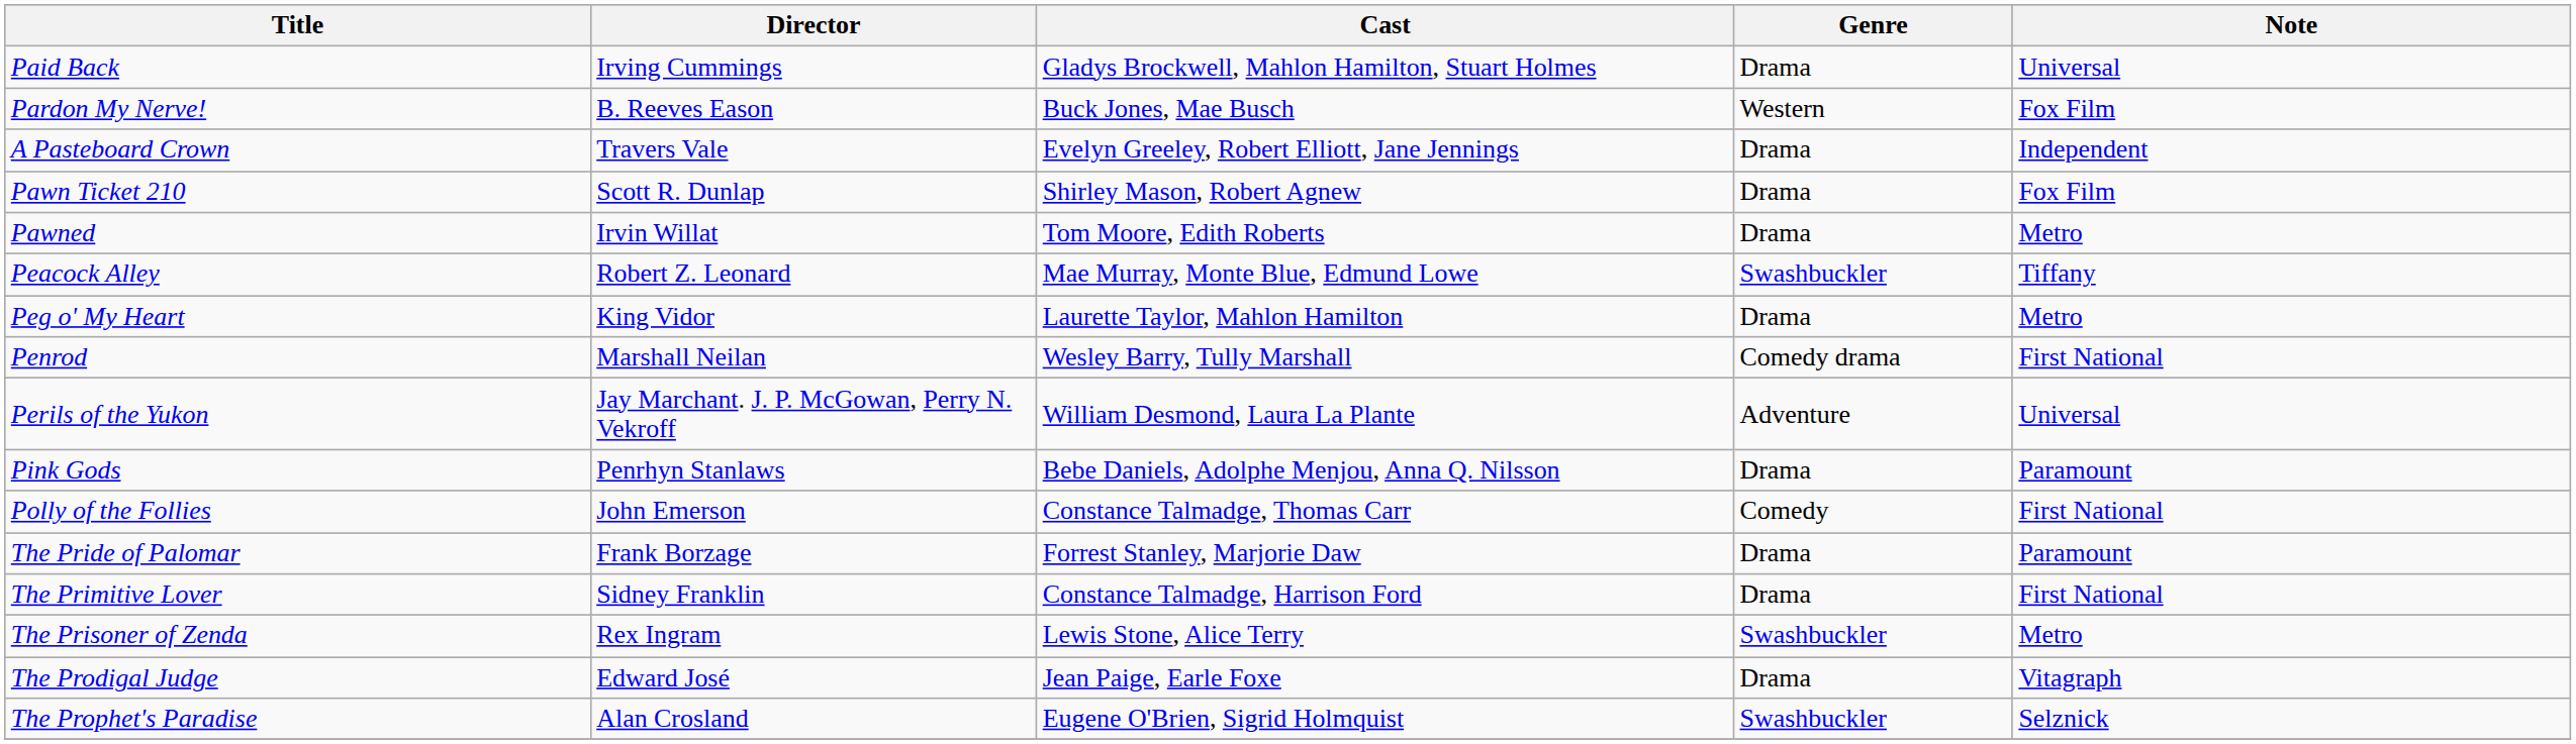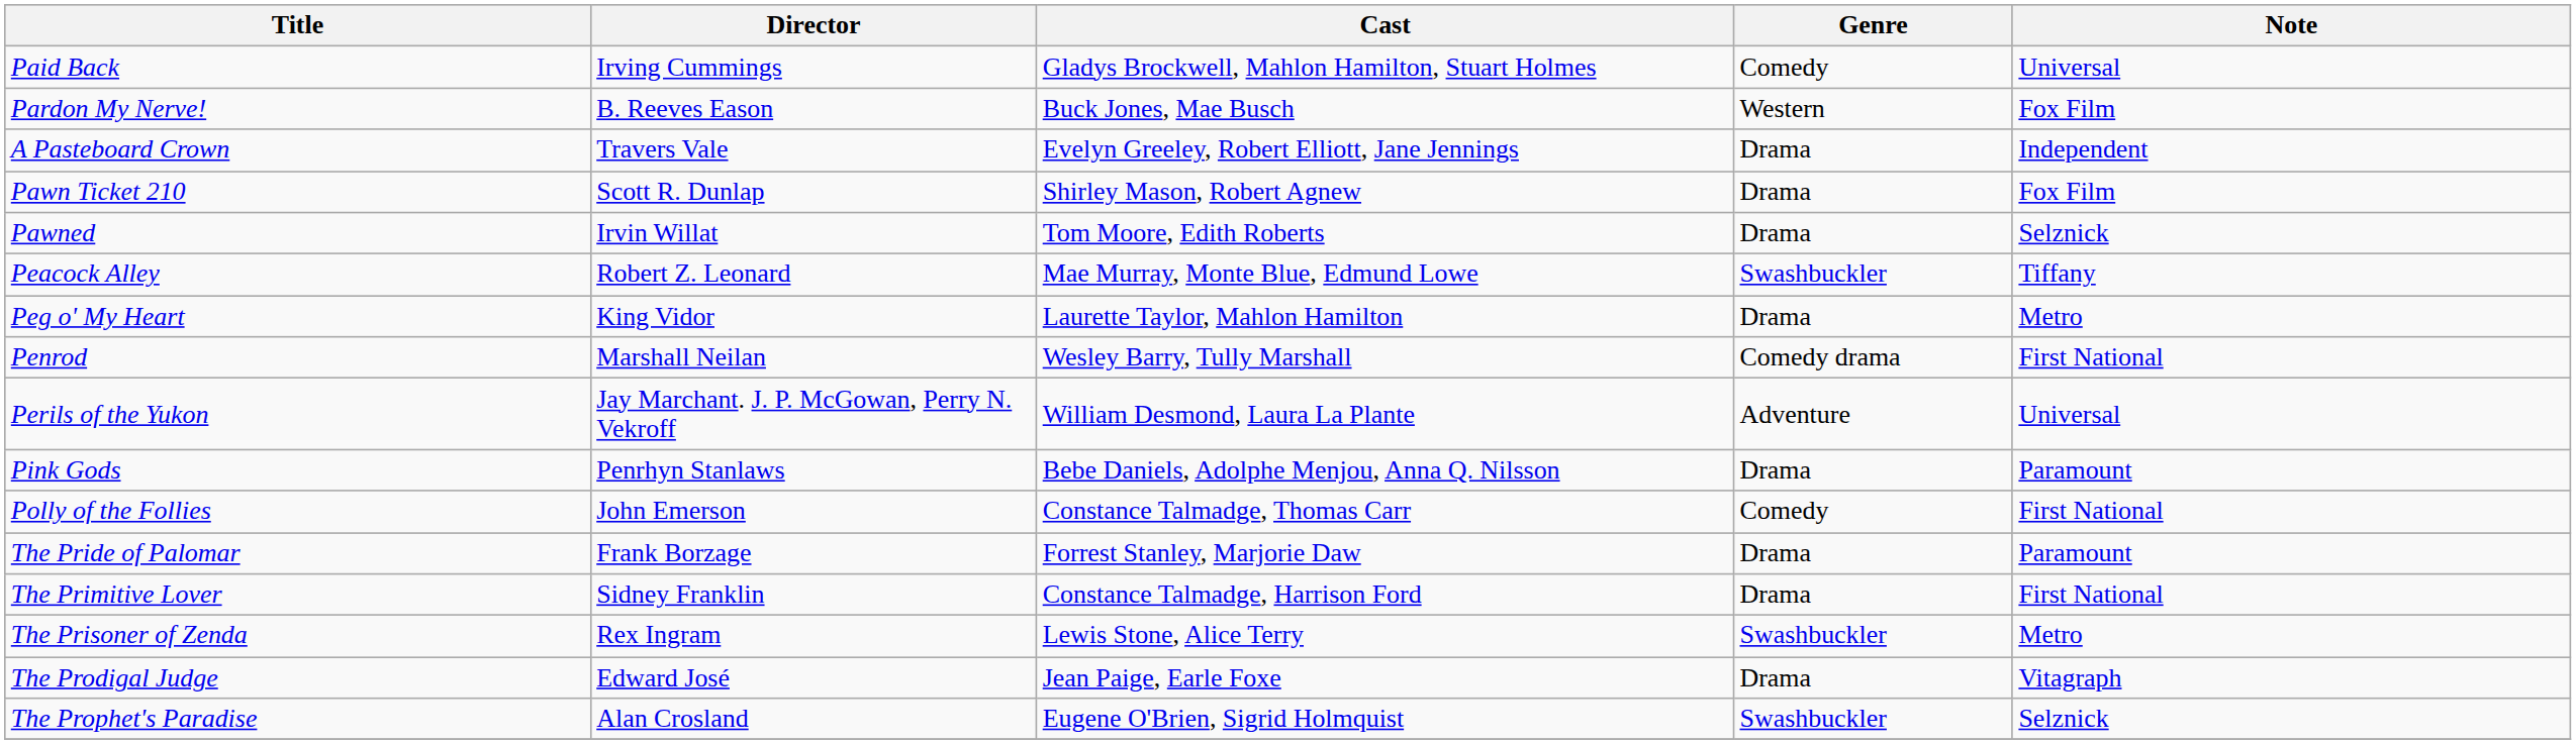Paid Back | Genre: Drama -> Comedy
Pawned | Note: Metro -> Selznick
